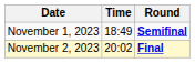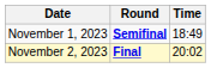columns swapped: Time <-> Round
